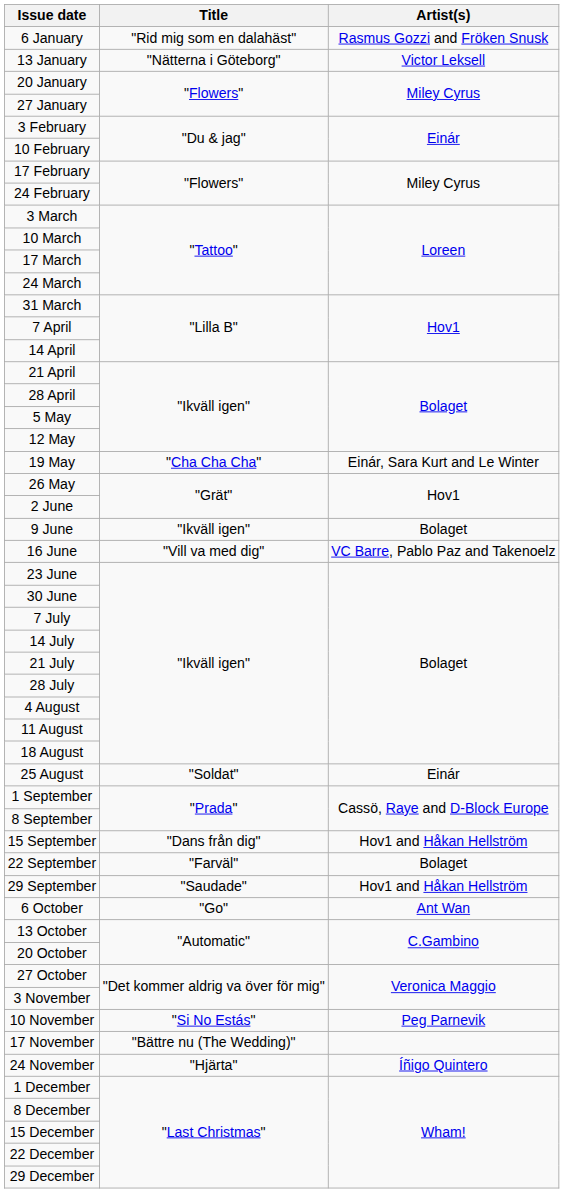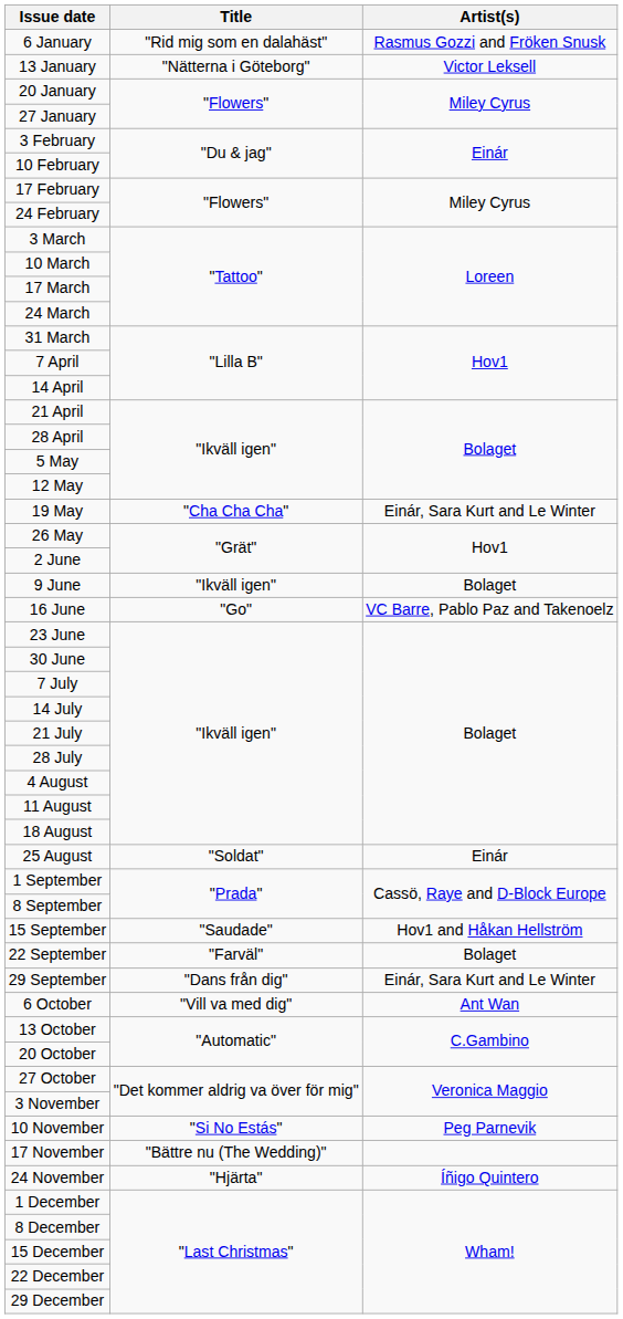16 June | Title: "Vill va med dig" -> "Go"
15 September | Title: "Dans från dig" -> "Saudade"
29 September | Title: "Saudade" -> "Dans från dig"
29 September | Artist(s): Hov1 and Håkan Hellström -> Einár, Sara Kurt and Le Winter
6 October | Title: "Go" -> "Vill va med dig"
